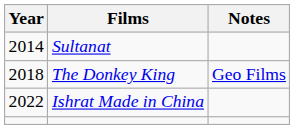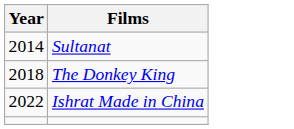- column: Notes | Geo Films
